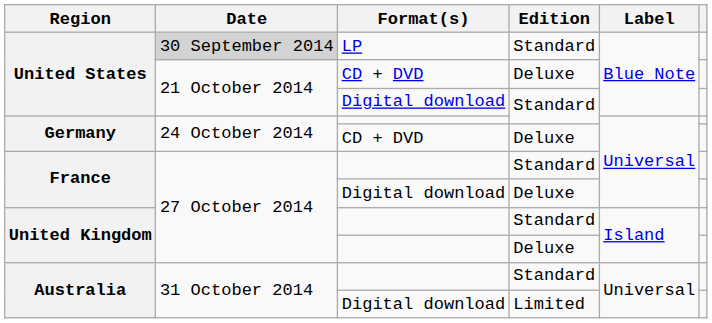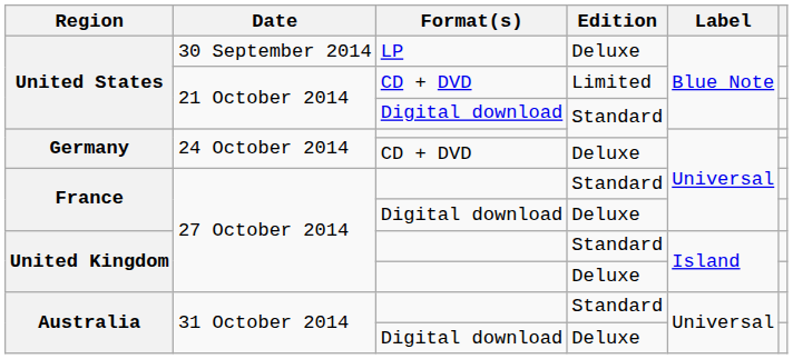United States / LP | Date: lightgrey background -> no background
United States / LP | Edition: Standard -> Deluxe
United States / CD + DVD | Edition: Deluxe -> Limited
Australia / Digital download | Edition: Limited -> Deluxe
